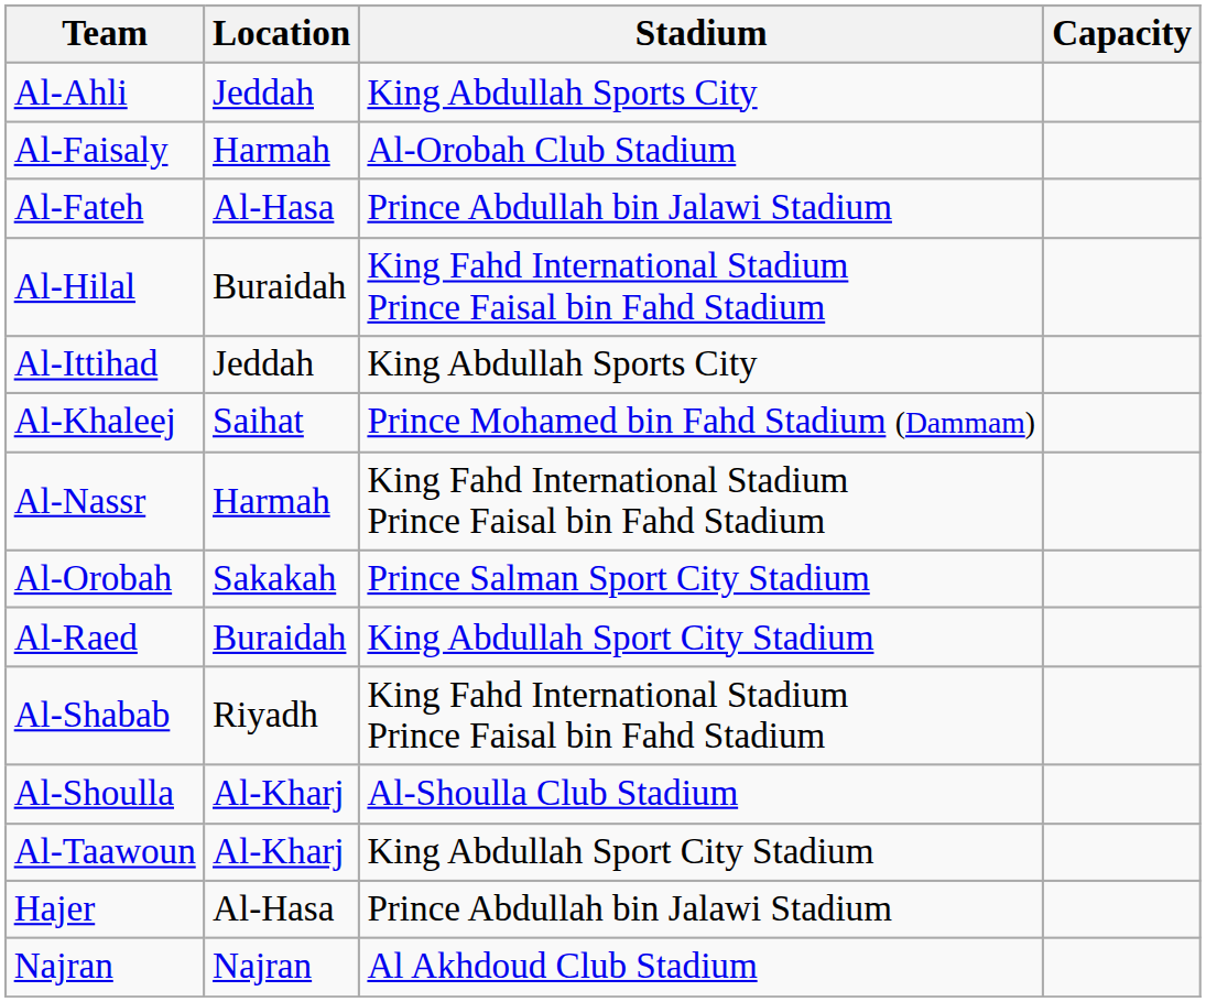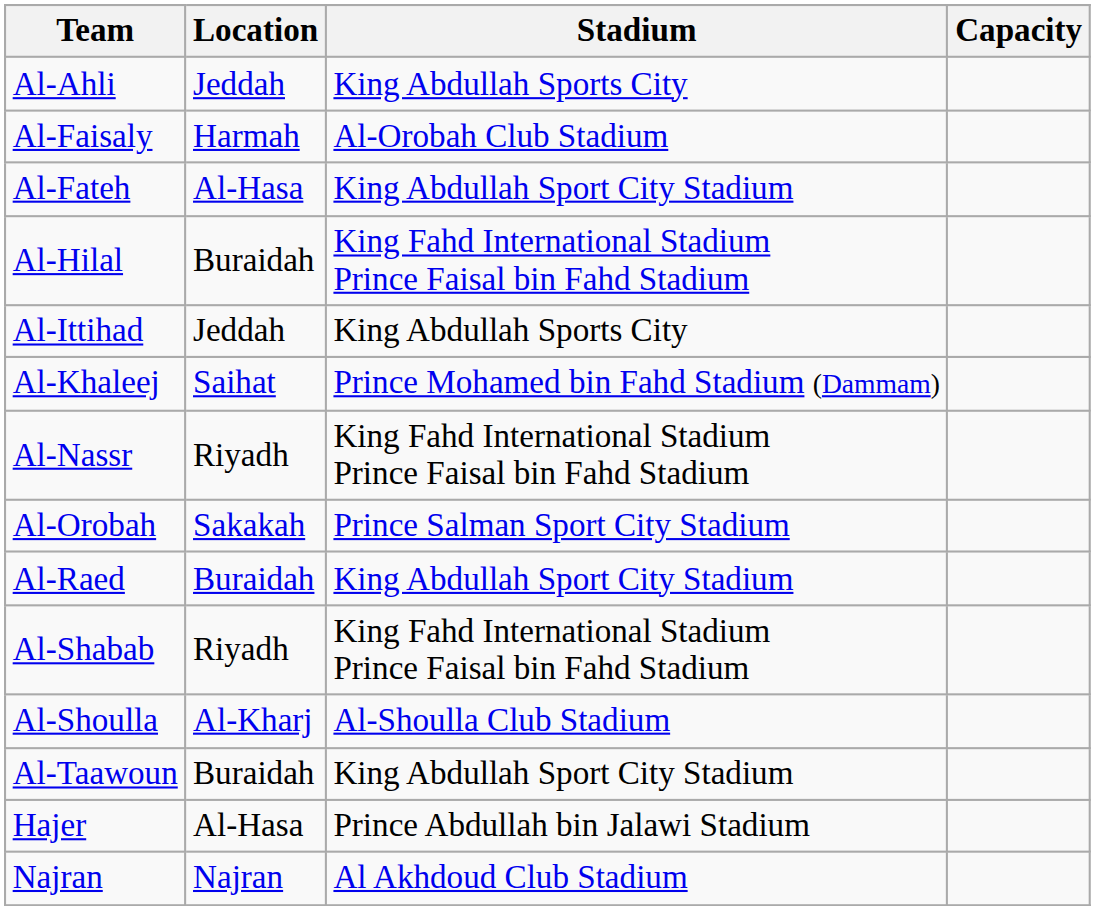Al-Fateh | Stadium: Prince Abdullah bin Jalawi Stadium -> King Abdullah Sport City Stadium
Al-Nassr | Location: Harmah -> Riyadh
Al-Taawoun | Location: Al-Kharj -> Buraidah
